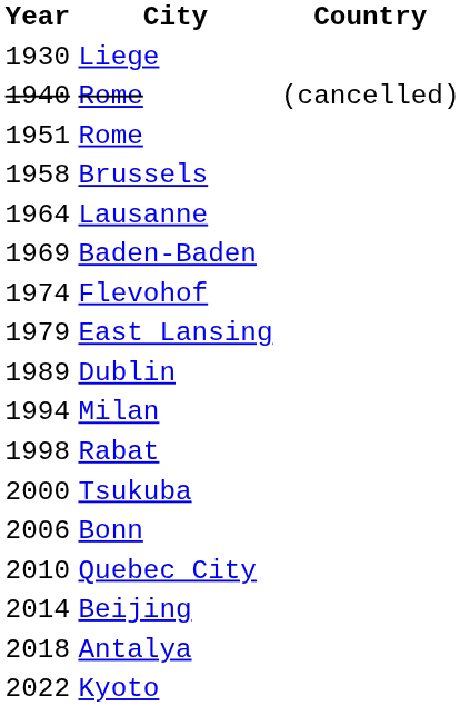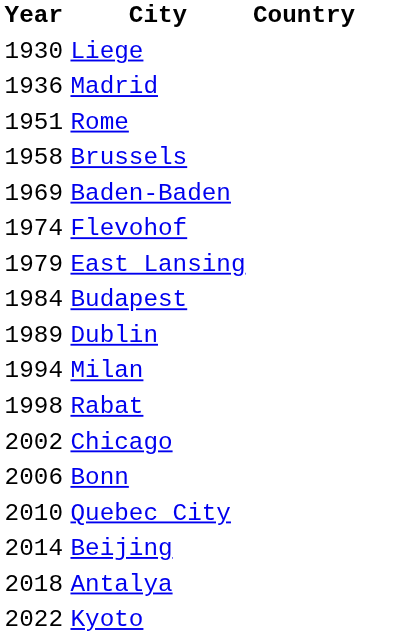+ row: 1936 | Madrid
- row: 1940 | Rome | (cancelled)
- row: 1964 | Lausanne
+ row: 1984 | Budapest
- row: 2000 | Tsukuba
+ row: 2002 | Chicago
